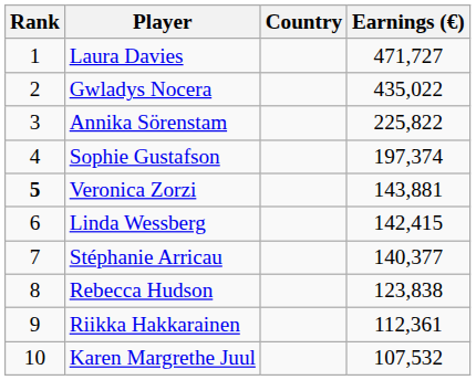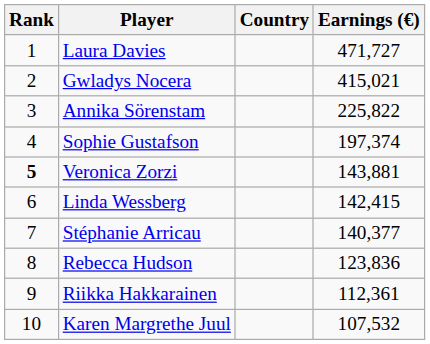Gwladys Nocera | Earnings (€): 435,022 -> 415,021
Rebecca Hudson | Earnings (€): 123,838 -> 123,836
